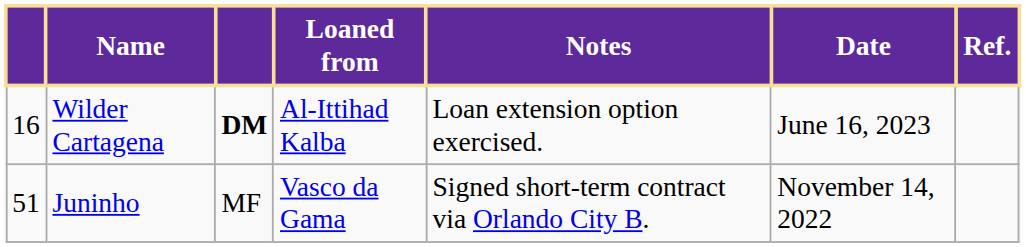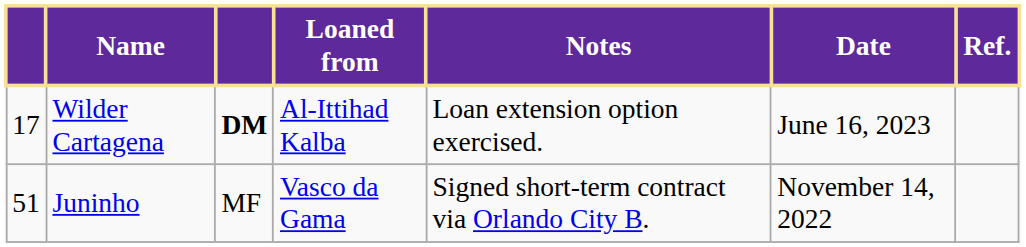Wilder Cartagena | column 1: 16 -> 17
